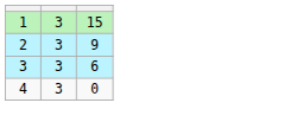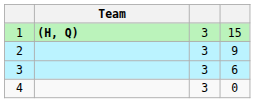+ column: Team | (H, Q)
